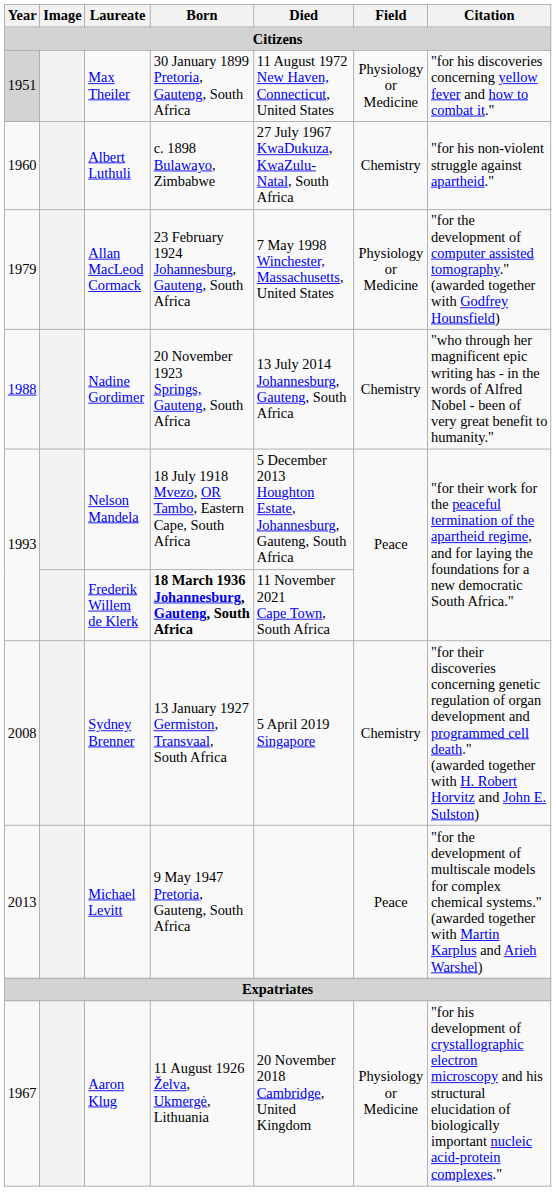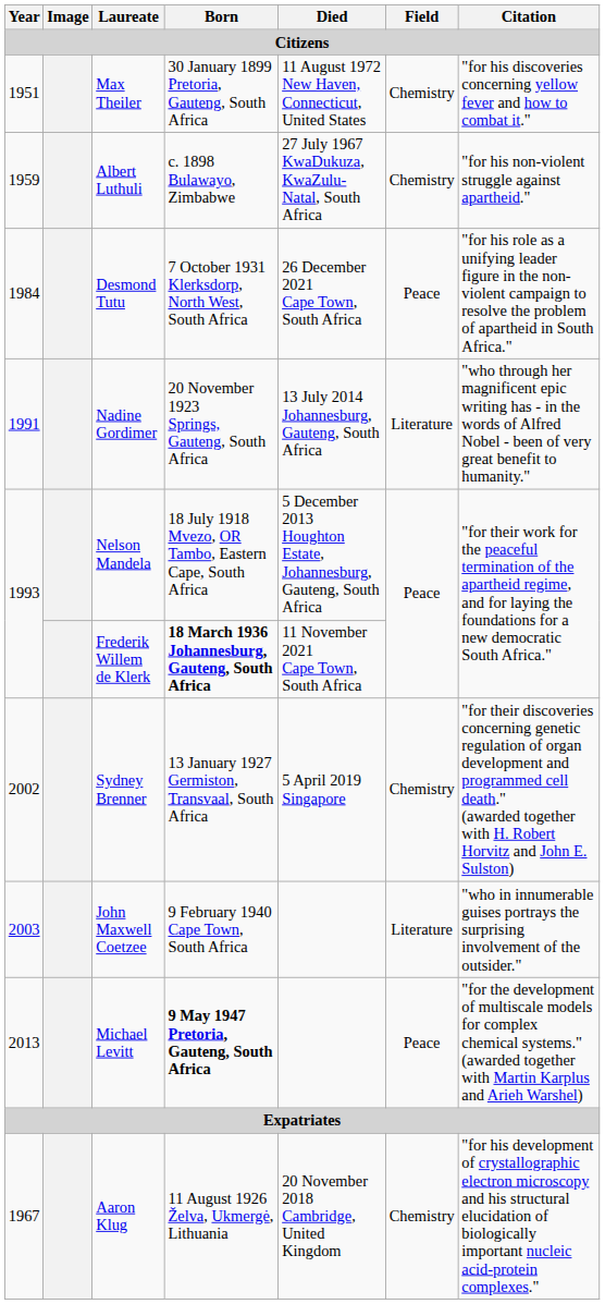Max Theiler | Year: lightgrey background -> no background
Max Theiler | Field: Physiology or Medicine -> Chemistry
Albert Luthuli | Year: 1960 -> 1959
- row: 1979 | Allan MacLeod Cormack | 23 February 1924 Johannesburg, Gauteng, South Africa | 7 May 1998 Winchester, Massachusetts, United States | Physiology or Medicine | "for the development of computer assisted tomography." (awarded together with Godfrey Hounsfield)
+ row: 1984 | Desmond Tutu | 7 October 1931 Klerksdorp, North West, South Africa | 26 December 2021 Cape Town, South Africa | Peace | "for his role as a unifying leader figure in the non-violent campaign to resolve the problem of apartheid in South Africa."
Nadine Gordimer | Year: 1988 -> 1991
Nadine Gordimer | Field: Chemistry -> Literature
Sydney Brenner | Year: 2008 -> 2002
+ row: 2003 | John Maxwell Coetzee | 9 February 1940 Cape Town, South Africa | Literature | "who in innumerable guises portrays the surprising involvement of the outsider."
Michael Levitt | Born: normal -> bold
Aaron Klug | Field: Physiology or Medicine -> Chemistry
